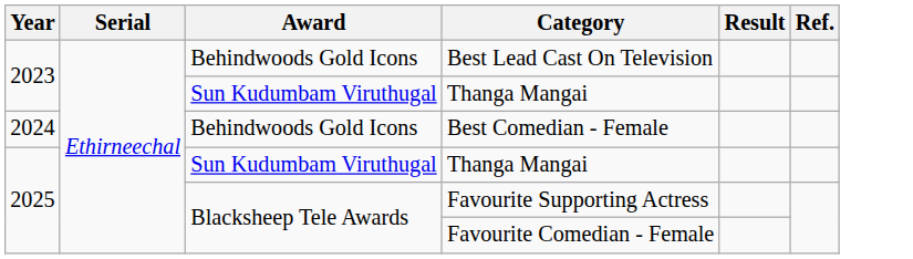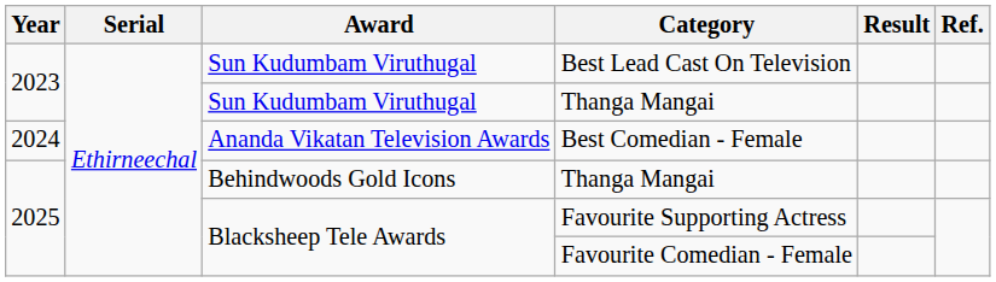Best Lead Cast On Television | Award: Behindwoods Gold Icons -> Sun Kudumbam Viruthugal
Best Comedian - Female | Award: Behindwoods Gold Icons -> Ananda Vikatan Television Awards
2025 / Thanga Mangai | Award: Sun Kudumbam Viruthugal -> Behindwoods Gold Icons
